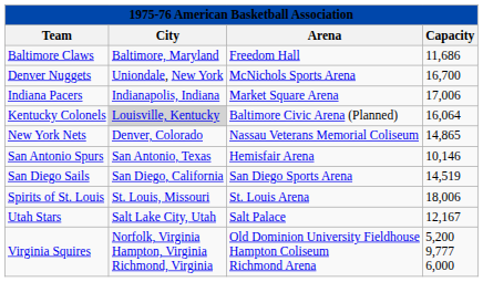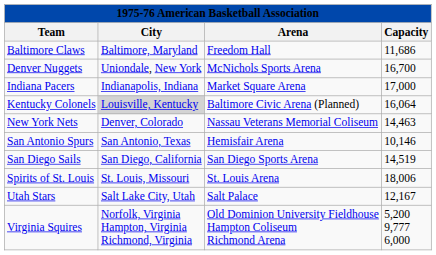Indiana Pacers | Capacity: 17,006 -> 17,000
New York Nets | Capacity: 14,865 -> 14,463
